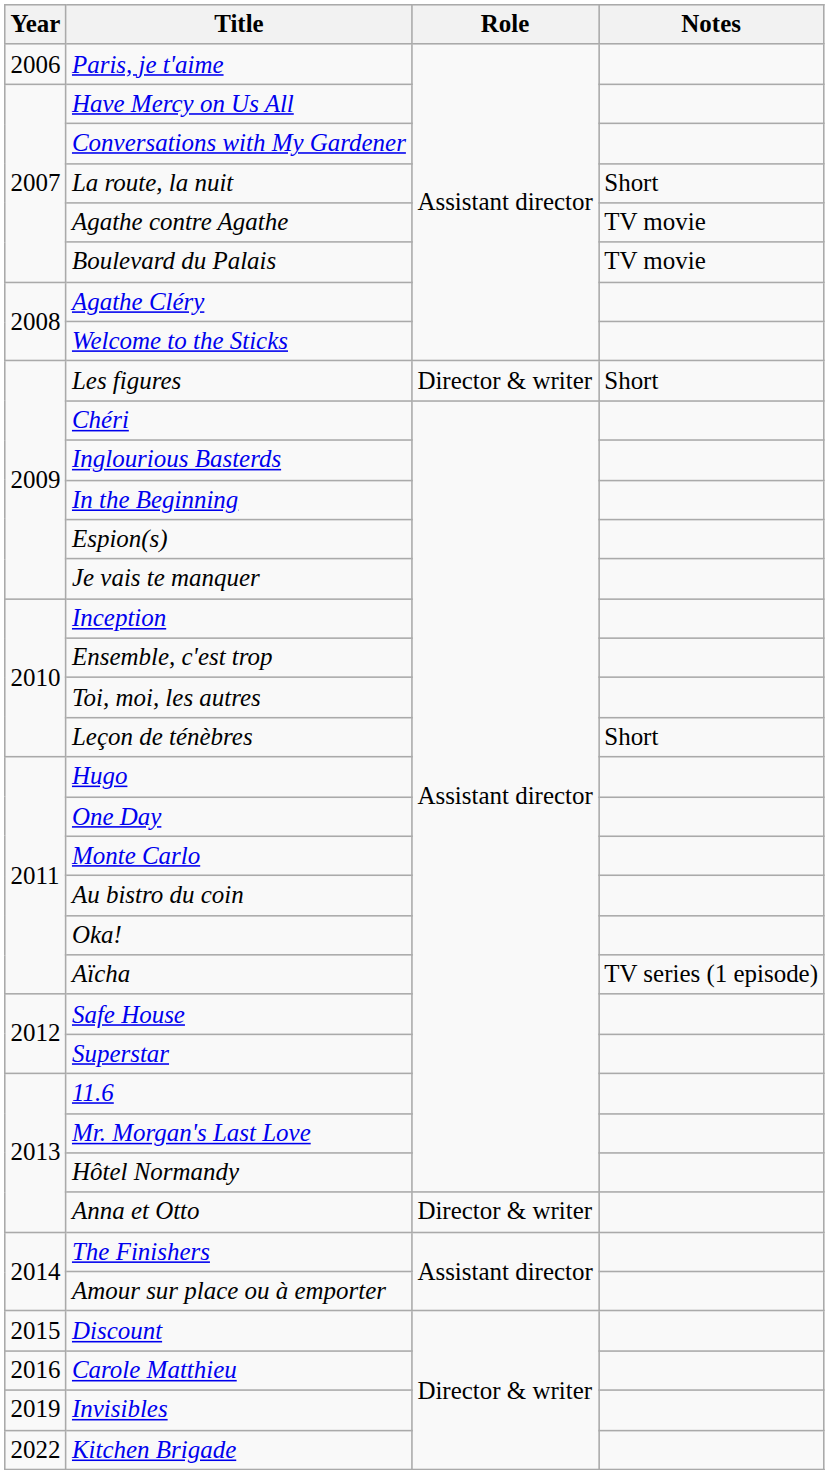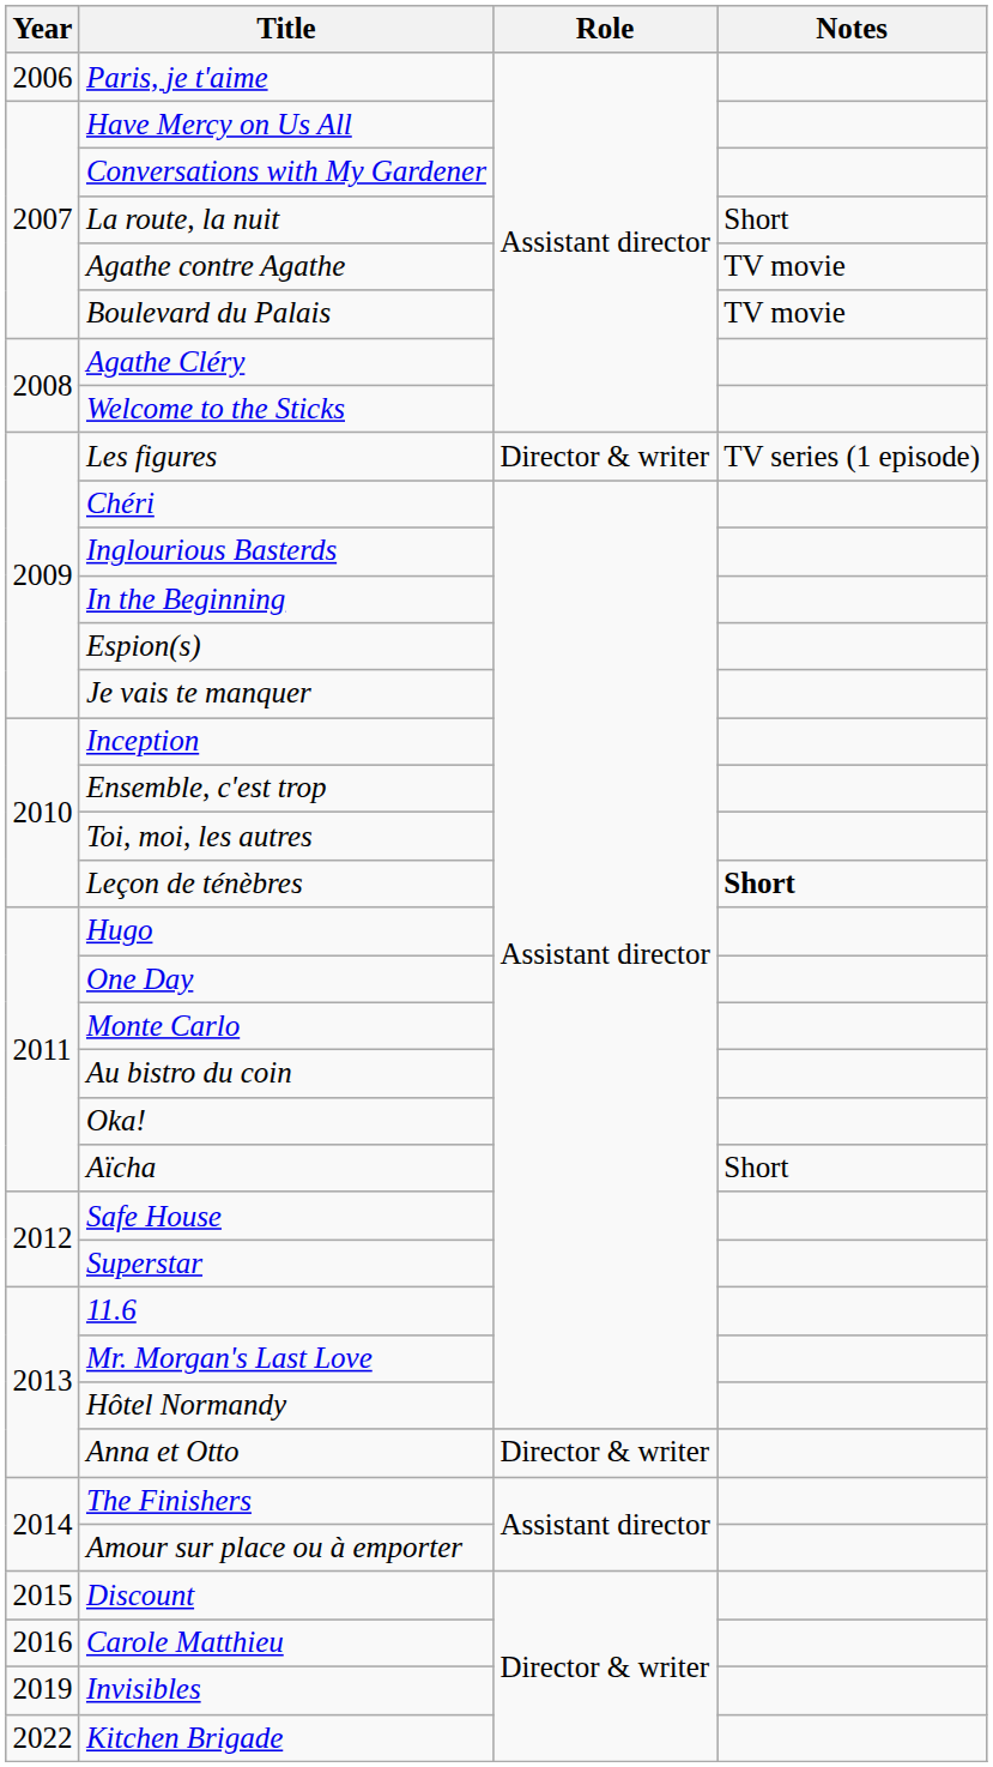Les figures | Notes: Short -> TV series (1 episode)
Leçon de ténèbres | Notes: normal -> bold
Aïcha | Notes: TV series (1 episode) -> Short
